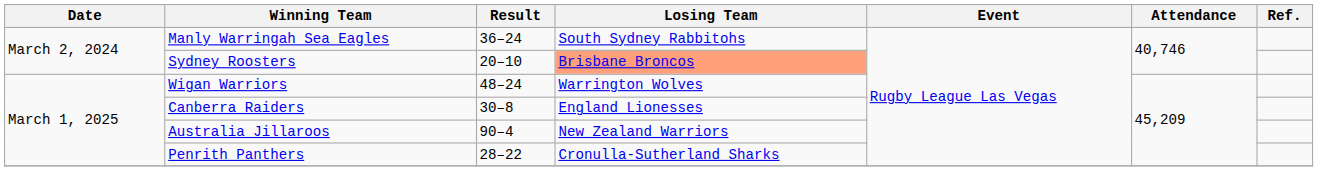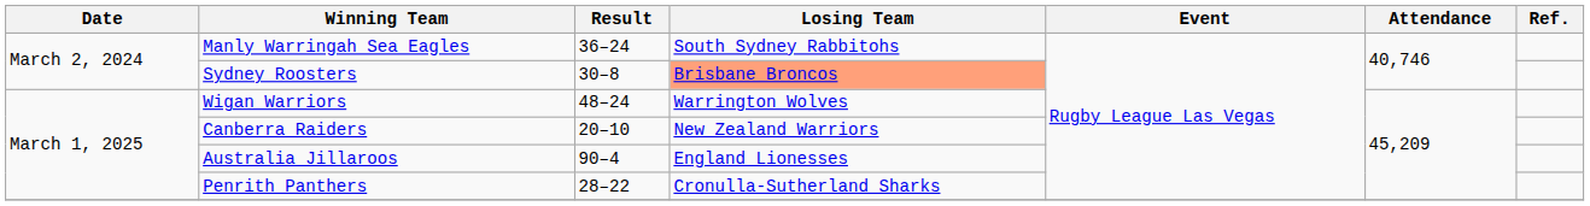Sydney Roosters | Result: 20–10 -> 30–8
Canberra Raiders | Result: 30–8 -> 20–10
Canberra Raiders | Losing Team: England Lionesses -> New Zealand Warriors
Australia Jillaroos | Losing Team: New Zealand Warriors -> England Lionesses
